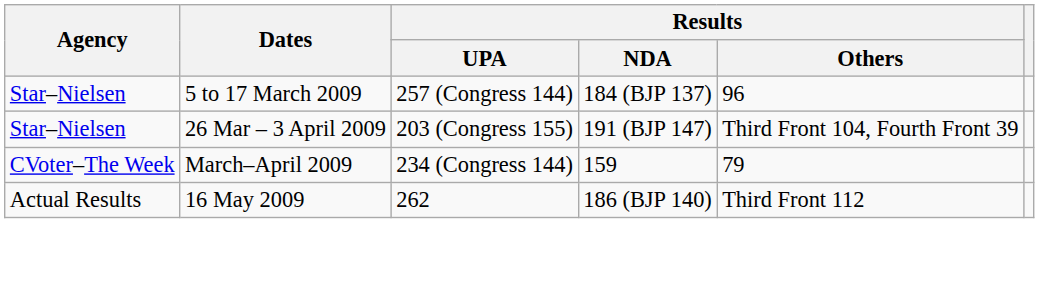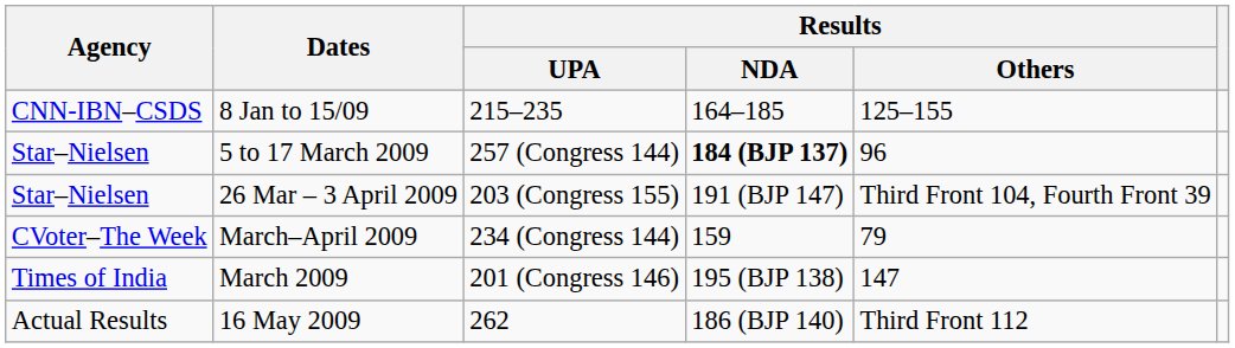+ row: CNN-IBN–CSDS | 8 Jan to 15/09 | 215–235 | 164–185 | 125–155
5 to 17 March 2009 | Results / NDA: normal -> bold
+ row: Times of India | March 2009 | 201 (Congress 146) | 195 (BJP 138) | 147
